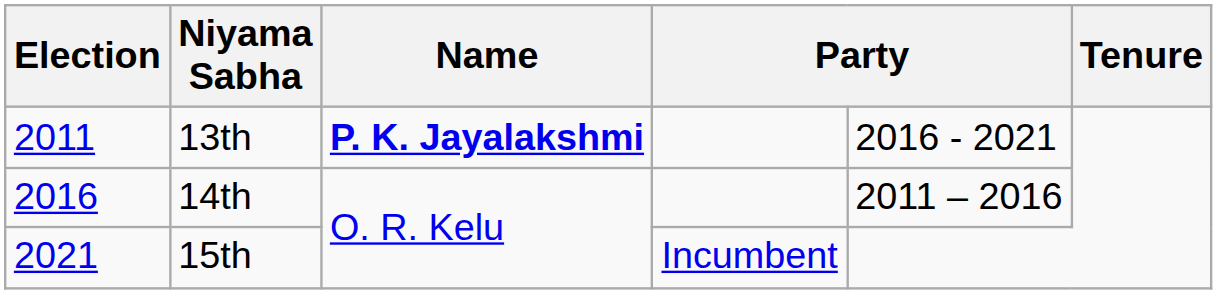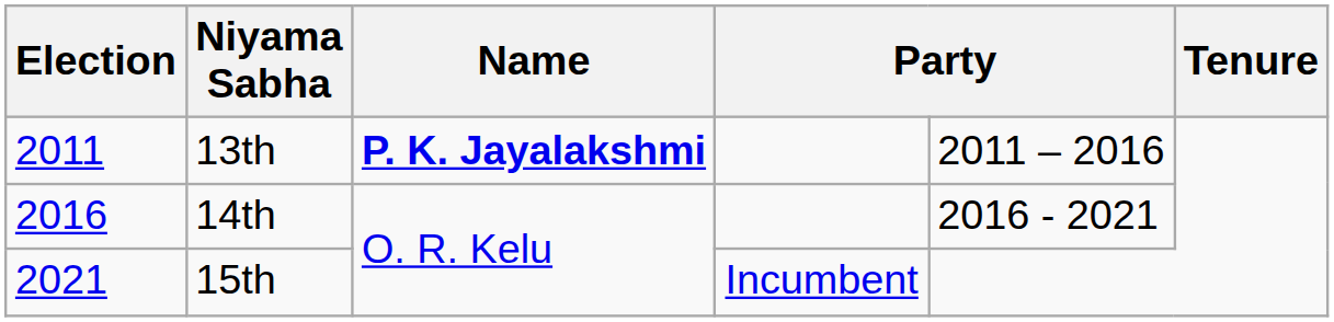13th | column 5: 2016 - 2021 -> 2011 – 2016
14th | column 5: 2011 – 2016 -> 2016 - 2021
